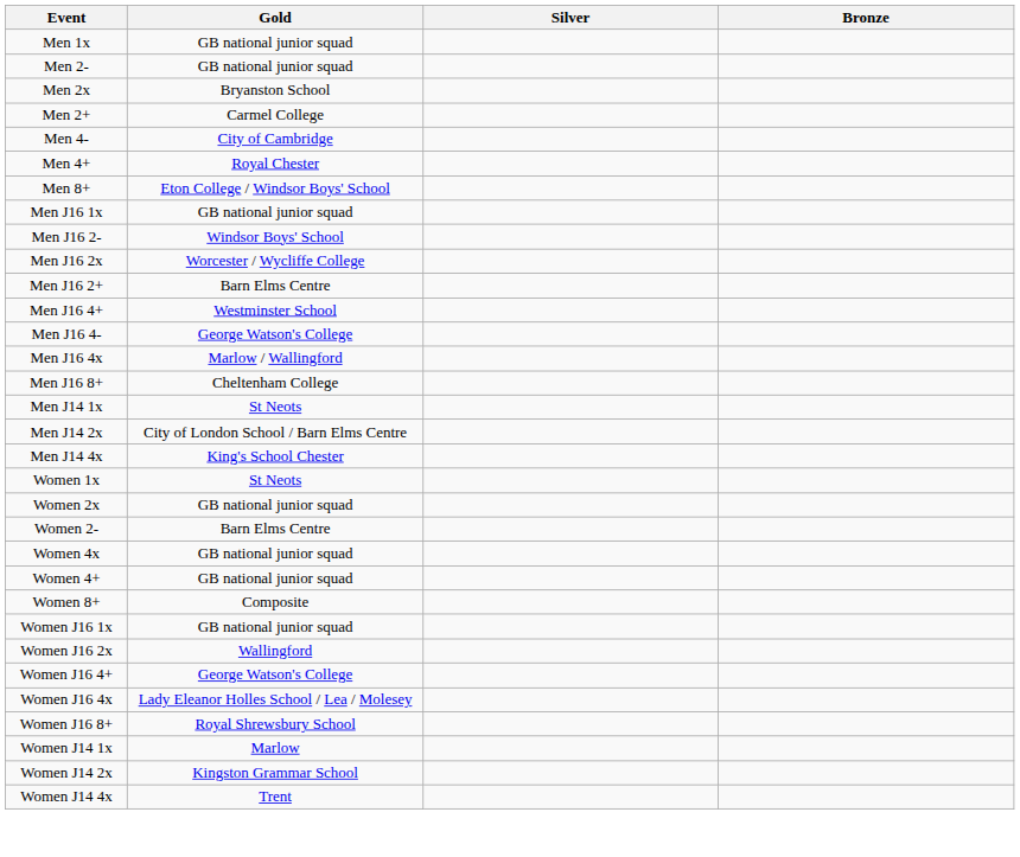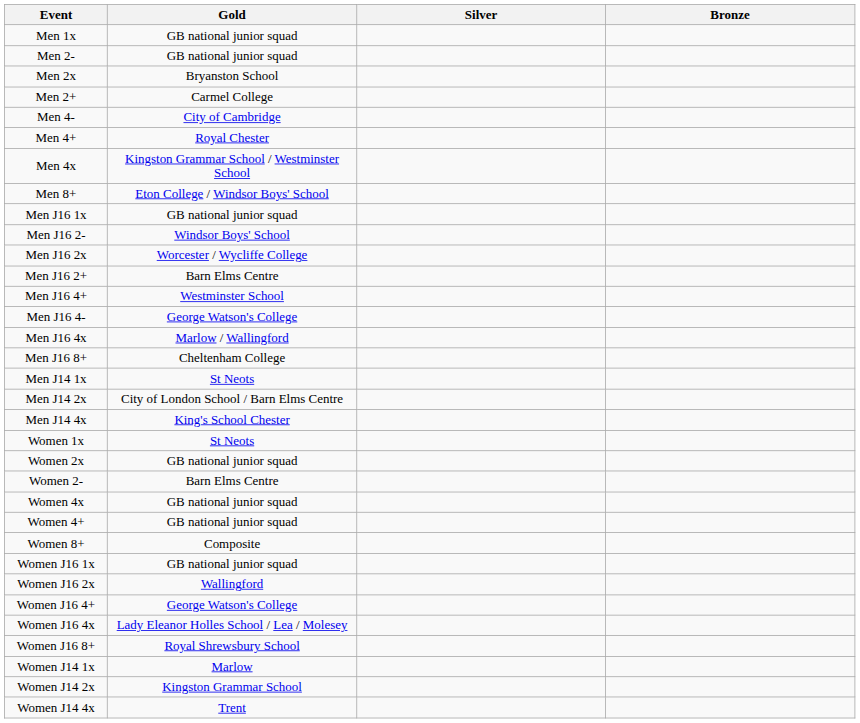+ row: Men 4x | Kingston Grammar School / Westminster School
